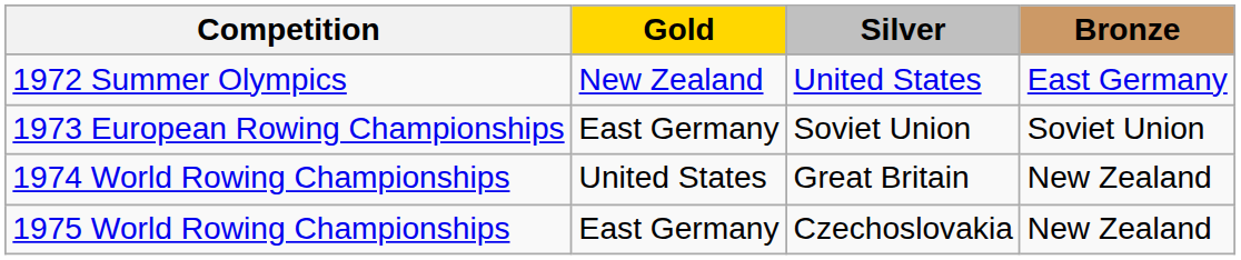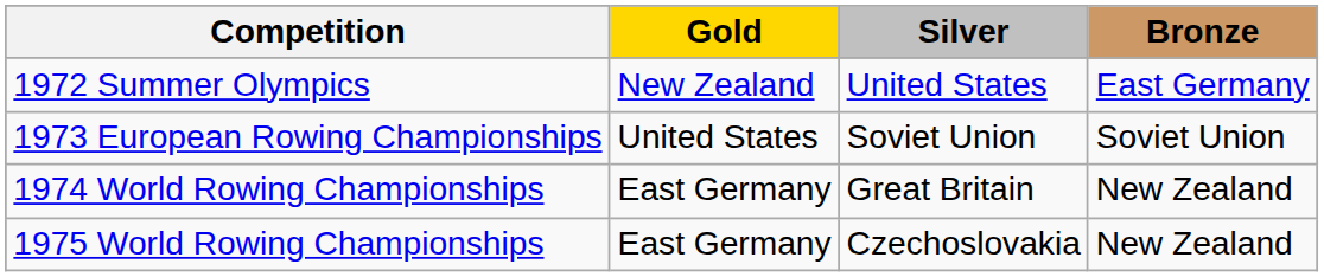1973 European Rowing Championships | Gold: East Germany -> United States
1974 World Rowing Championships | Gold: United States -> East Germany
